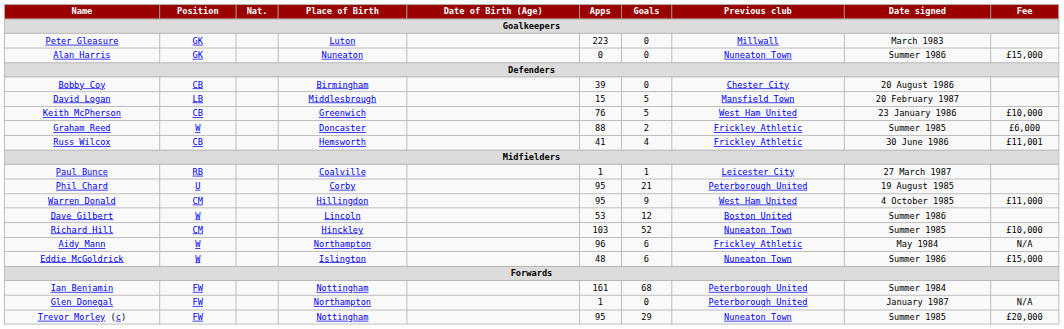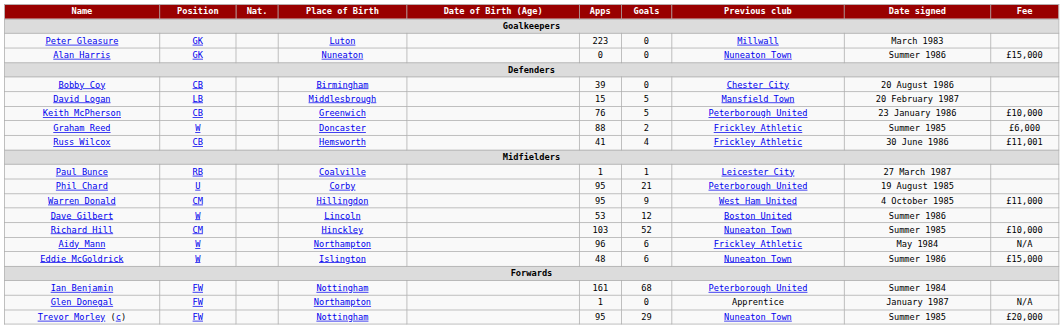Keith McPherson | Previous club: West Ham United -> Peterborough United
Glen Donegal | Previous club: Peterborough United -> Apprentice
